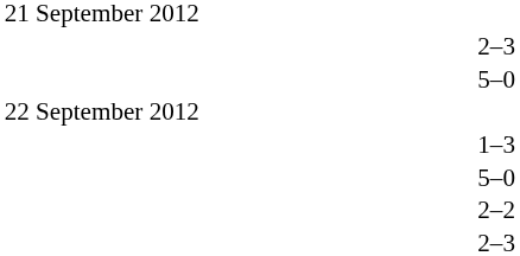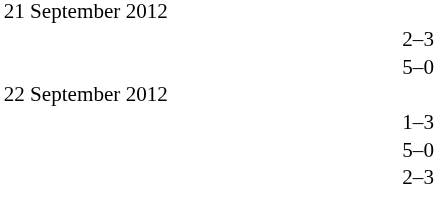- row: 2–2
